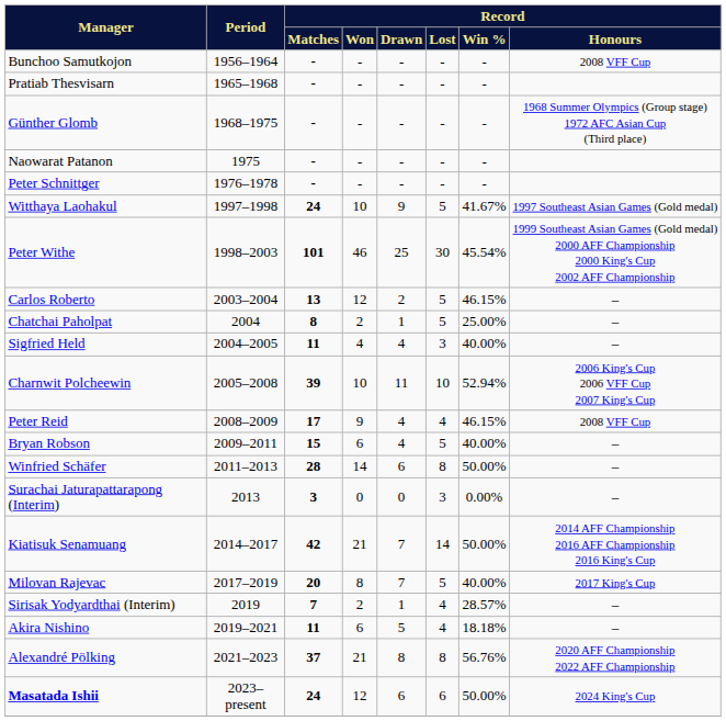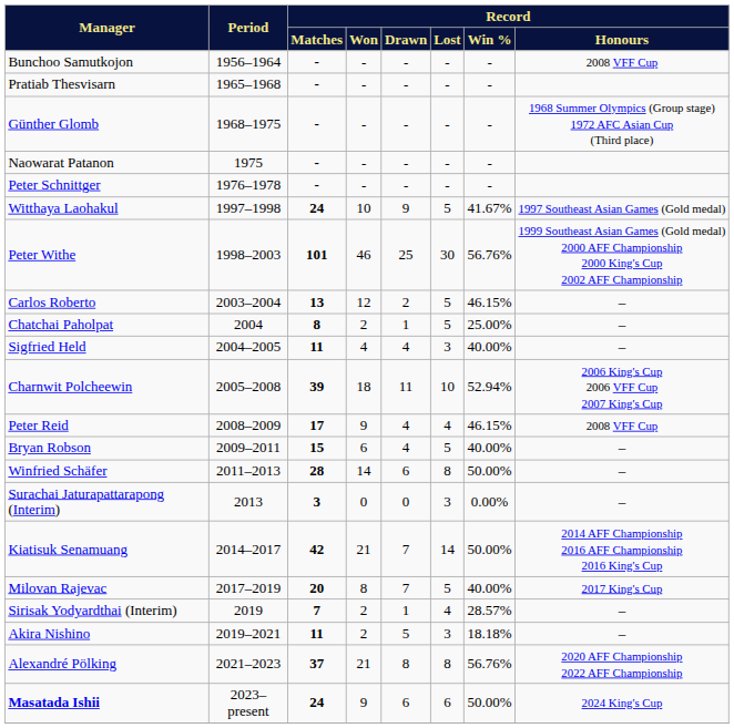Peter Withe | Record / Win %: 45.54% -> 56.76%
Charnwit Polcheewin | Record / Won: 10 -> 18
Akira Nishino | Record / Won: 6 -> 2
Akira Nishino | Record / Lost: 4 -> 3
Masatada Ishii | Record / Won: 12 -> 9
